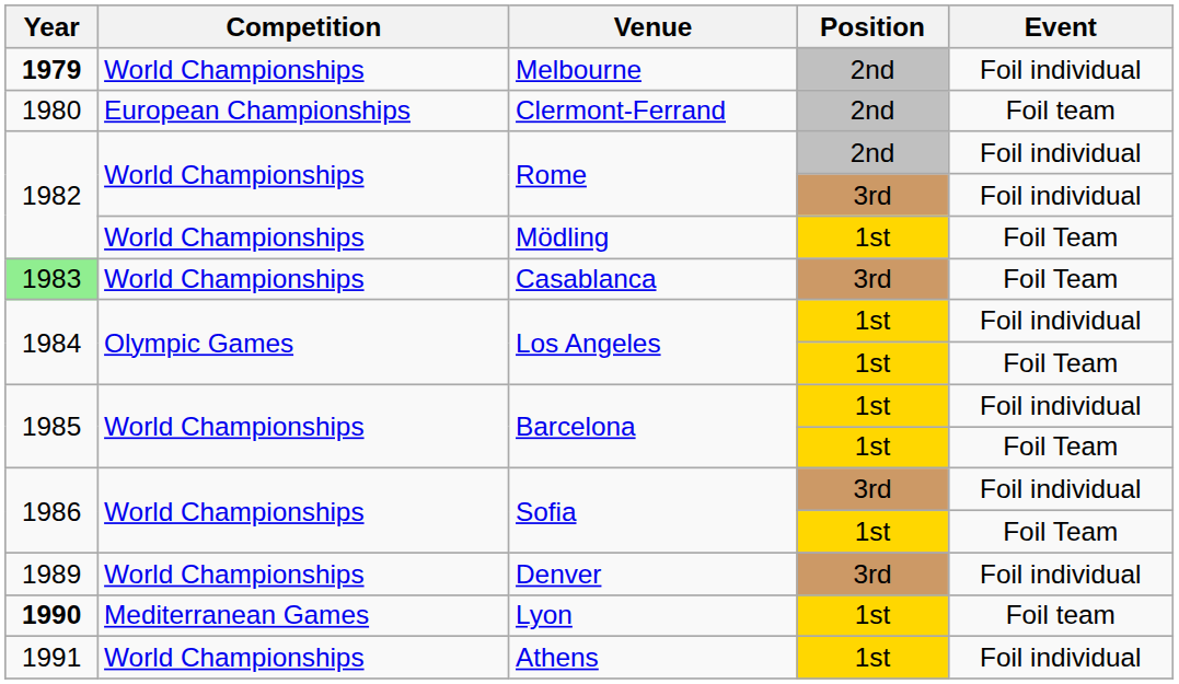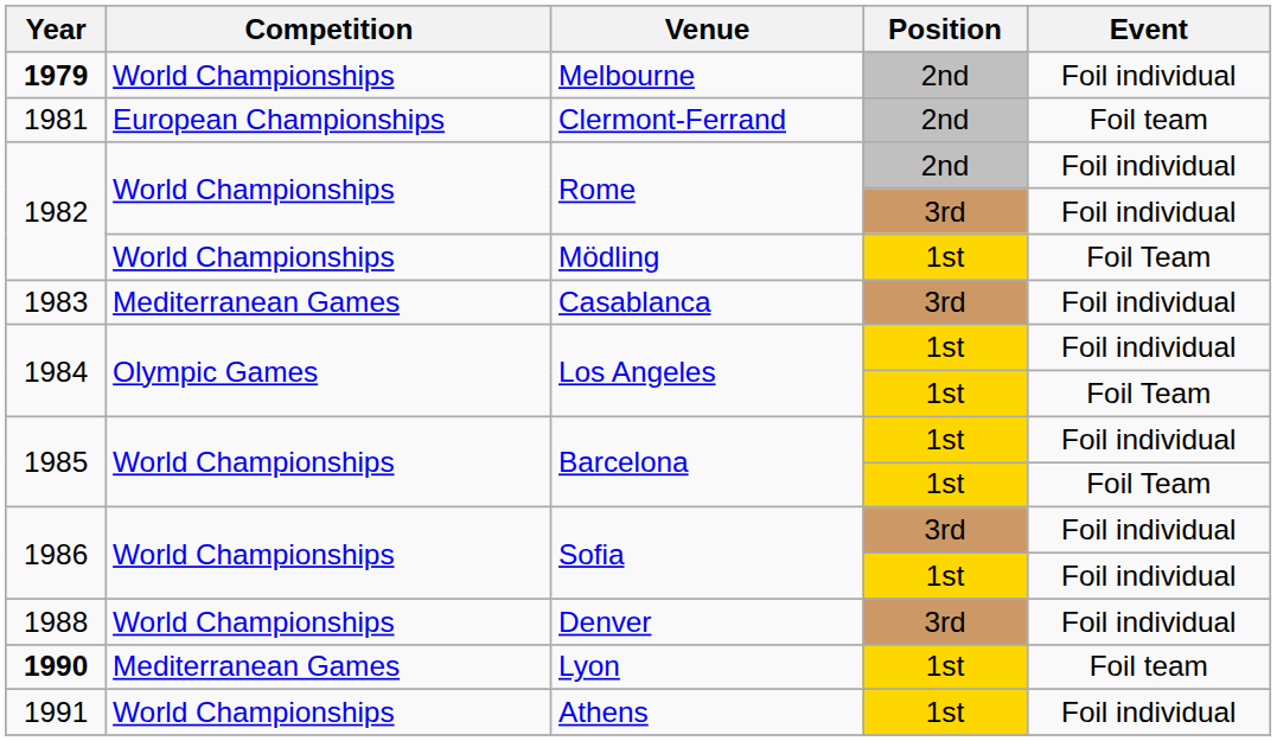Clermont-Ferrand | Year: 1980 -> 1981
Casablanca | Year: lightgreen background -> no background
Casablanca | Competition: World Championships -> Mediterranean Games
Casablanca | Event: Foil Team -> Foil individual
Sofia / 1st | Event: Foil Team -> Foil individual
Denver | Year: 1989 -> 1988
